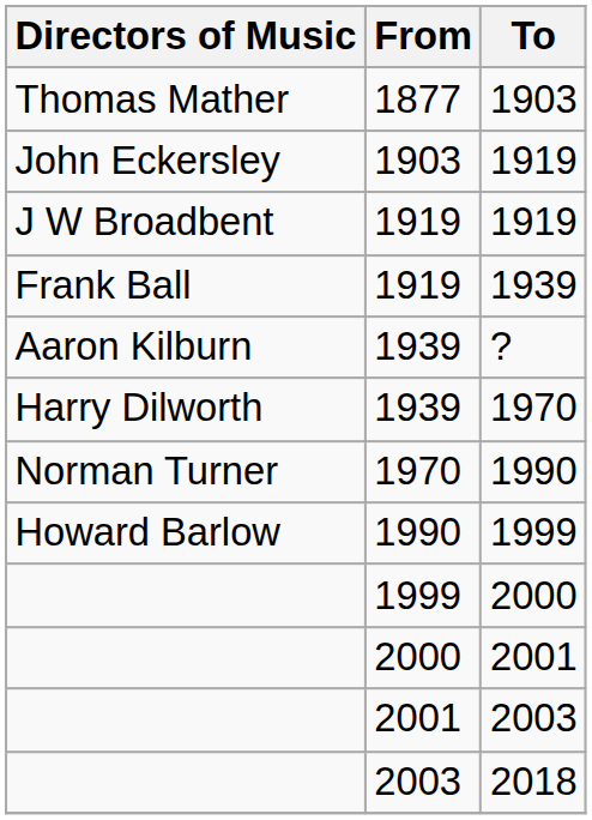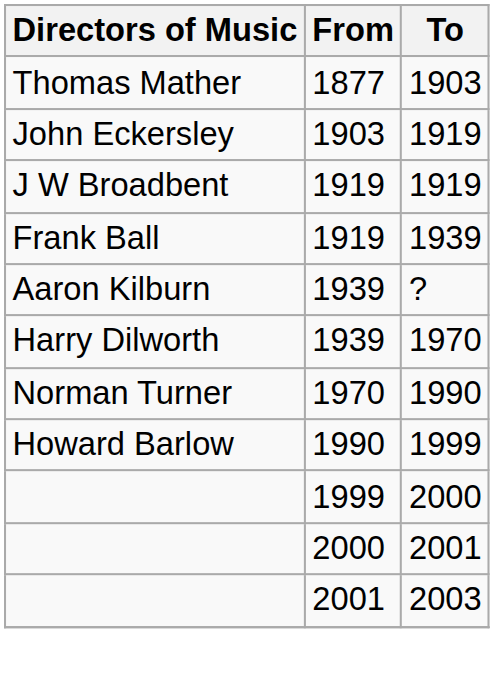- row: 2003 | 2018
